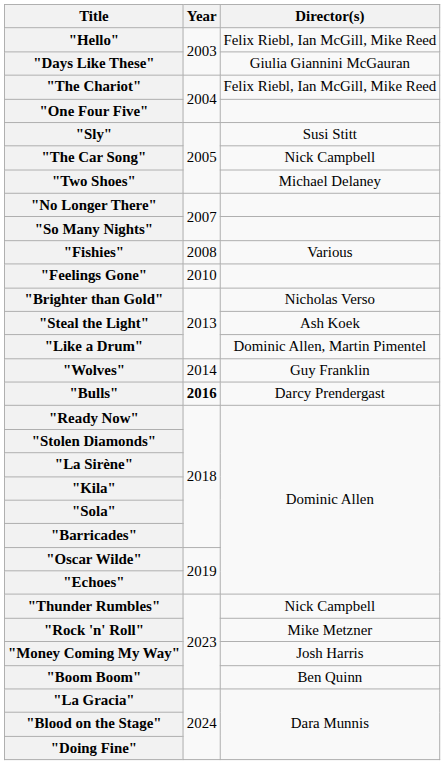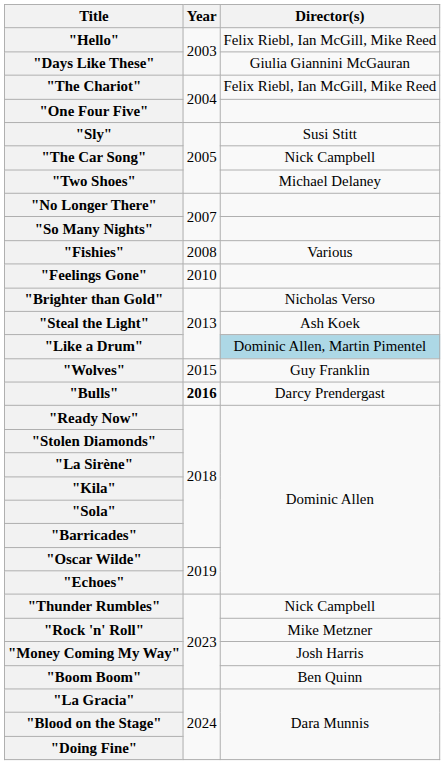"Like a Drum" | Director(s): no background -> lightblue background
"Wolves" | Year: 2014 -> 2015
